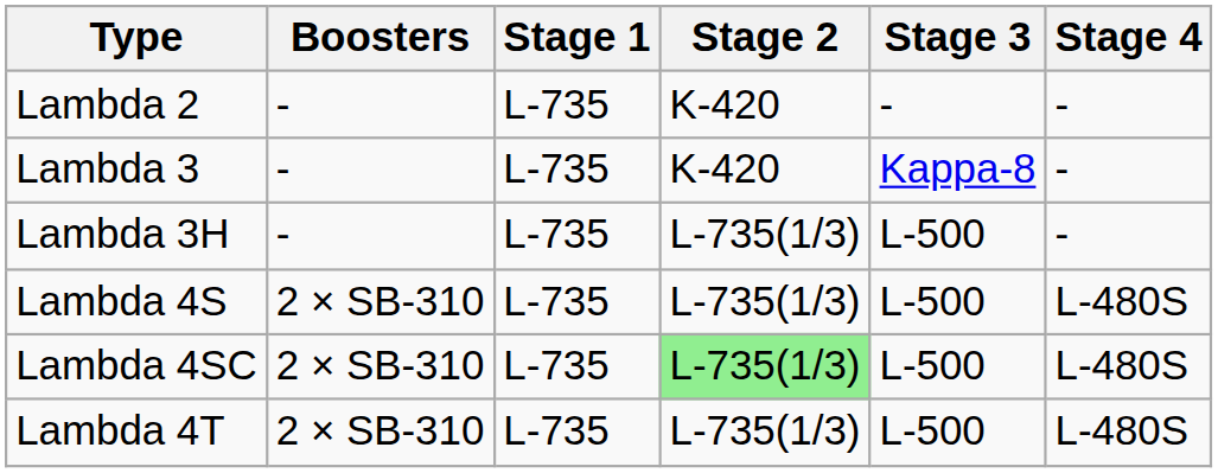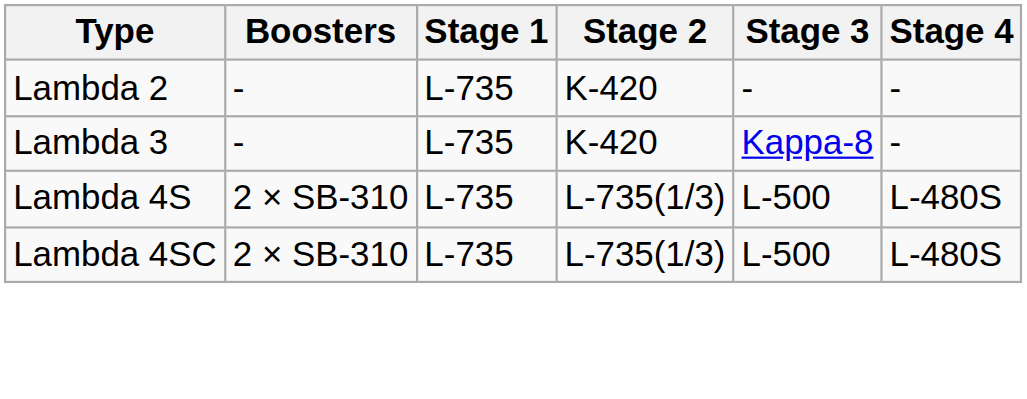- row: Lambda 3H | - | L-735 | L-735(1/3) | L-500 | -
Lambda 4SC | Stage 2: lightgreen background -> no background
- row: Lambda 4T | 2 × SB-310 | L-735 | L-735(1/3) | L-500 | L-480S
